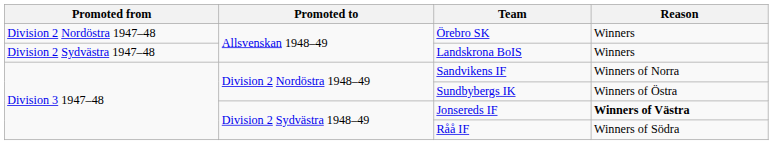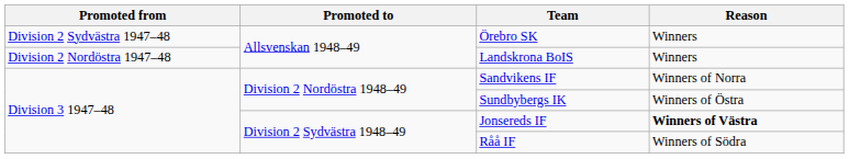Örebro SK | Promoted from: Division 2 Nordöstra 1947–48 -> Division 2 Sydvästra 1947–48
Landskrona BoIS | Promoted from: Division 2 Sydvästra 1947–48 -> Division 2 Nordöstra 1947–48
